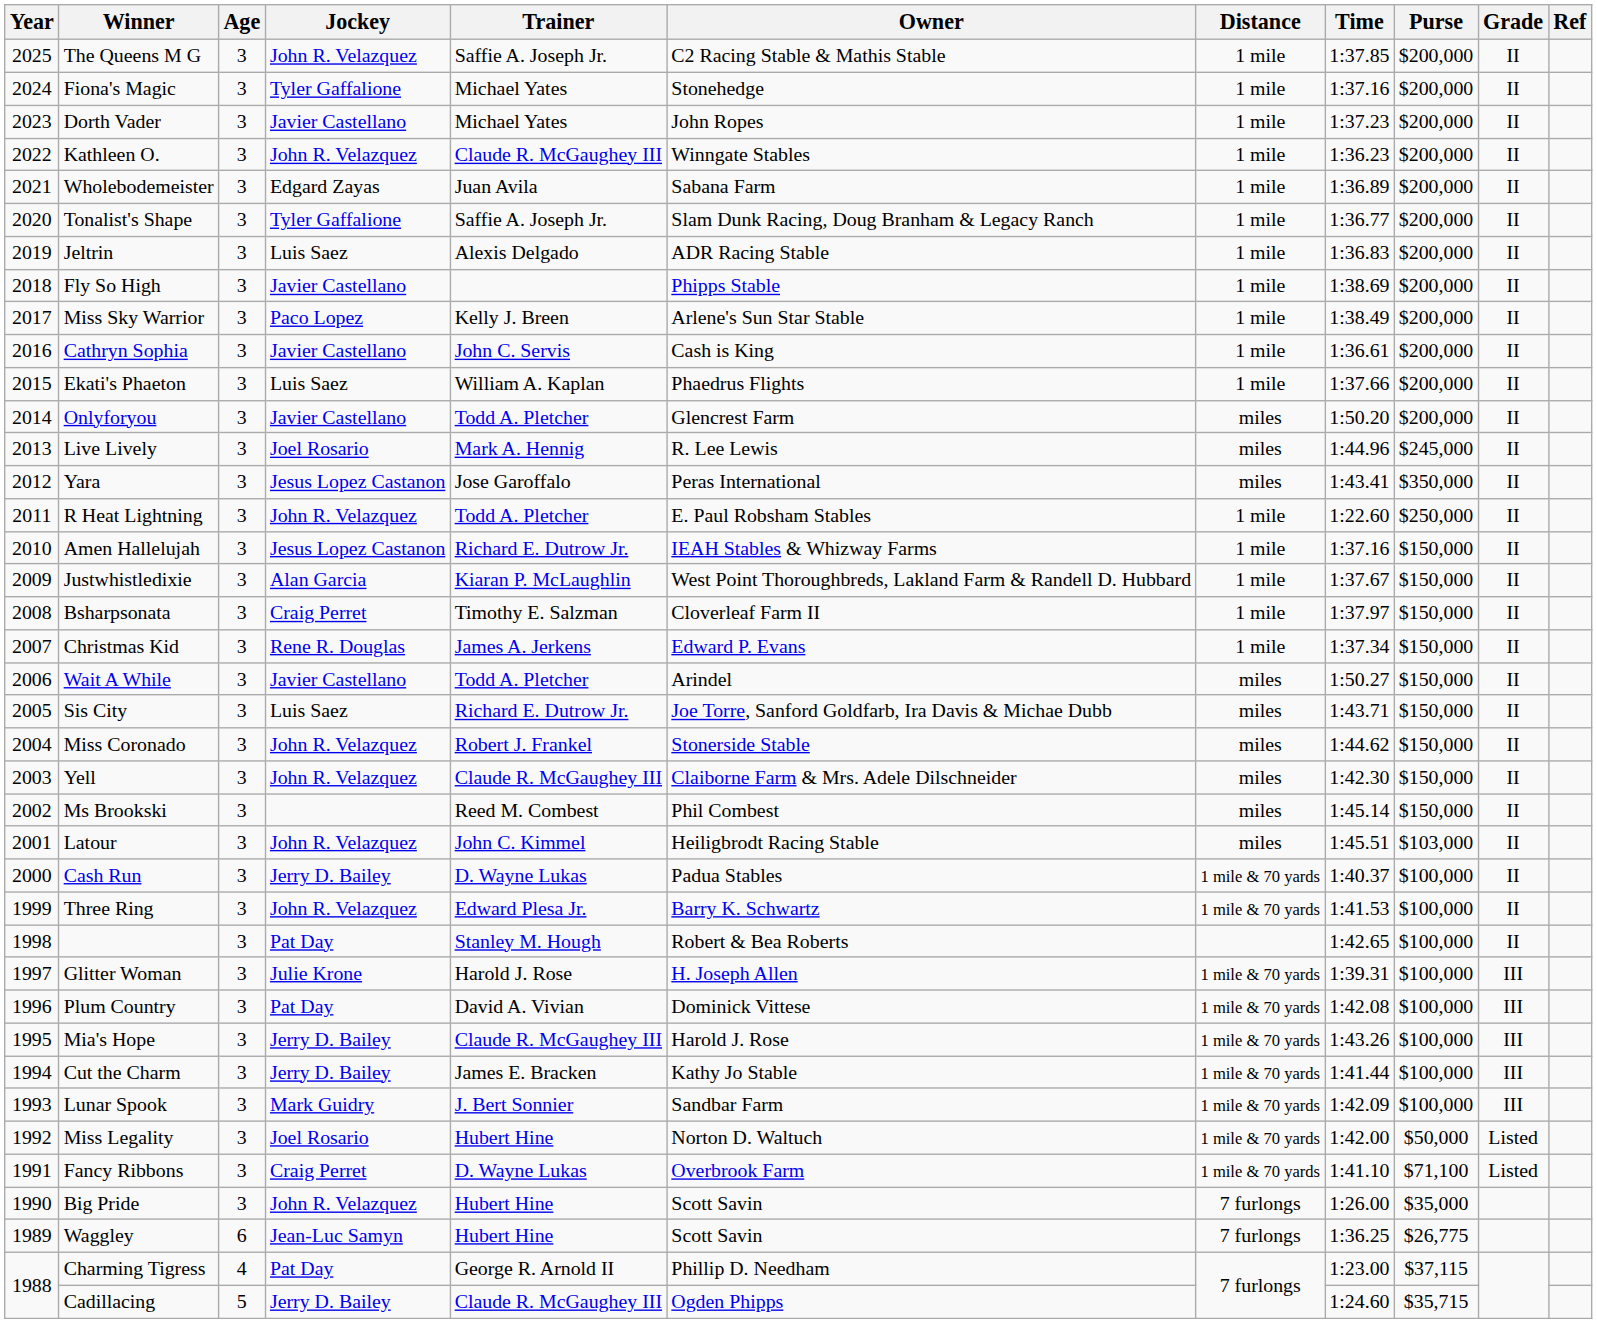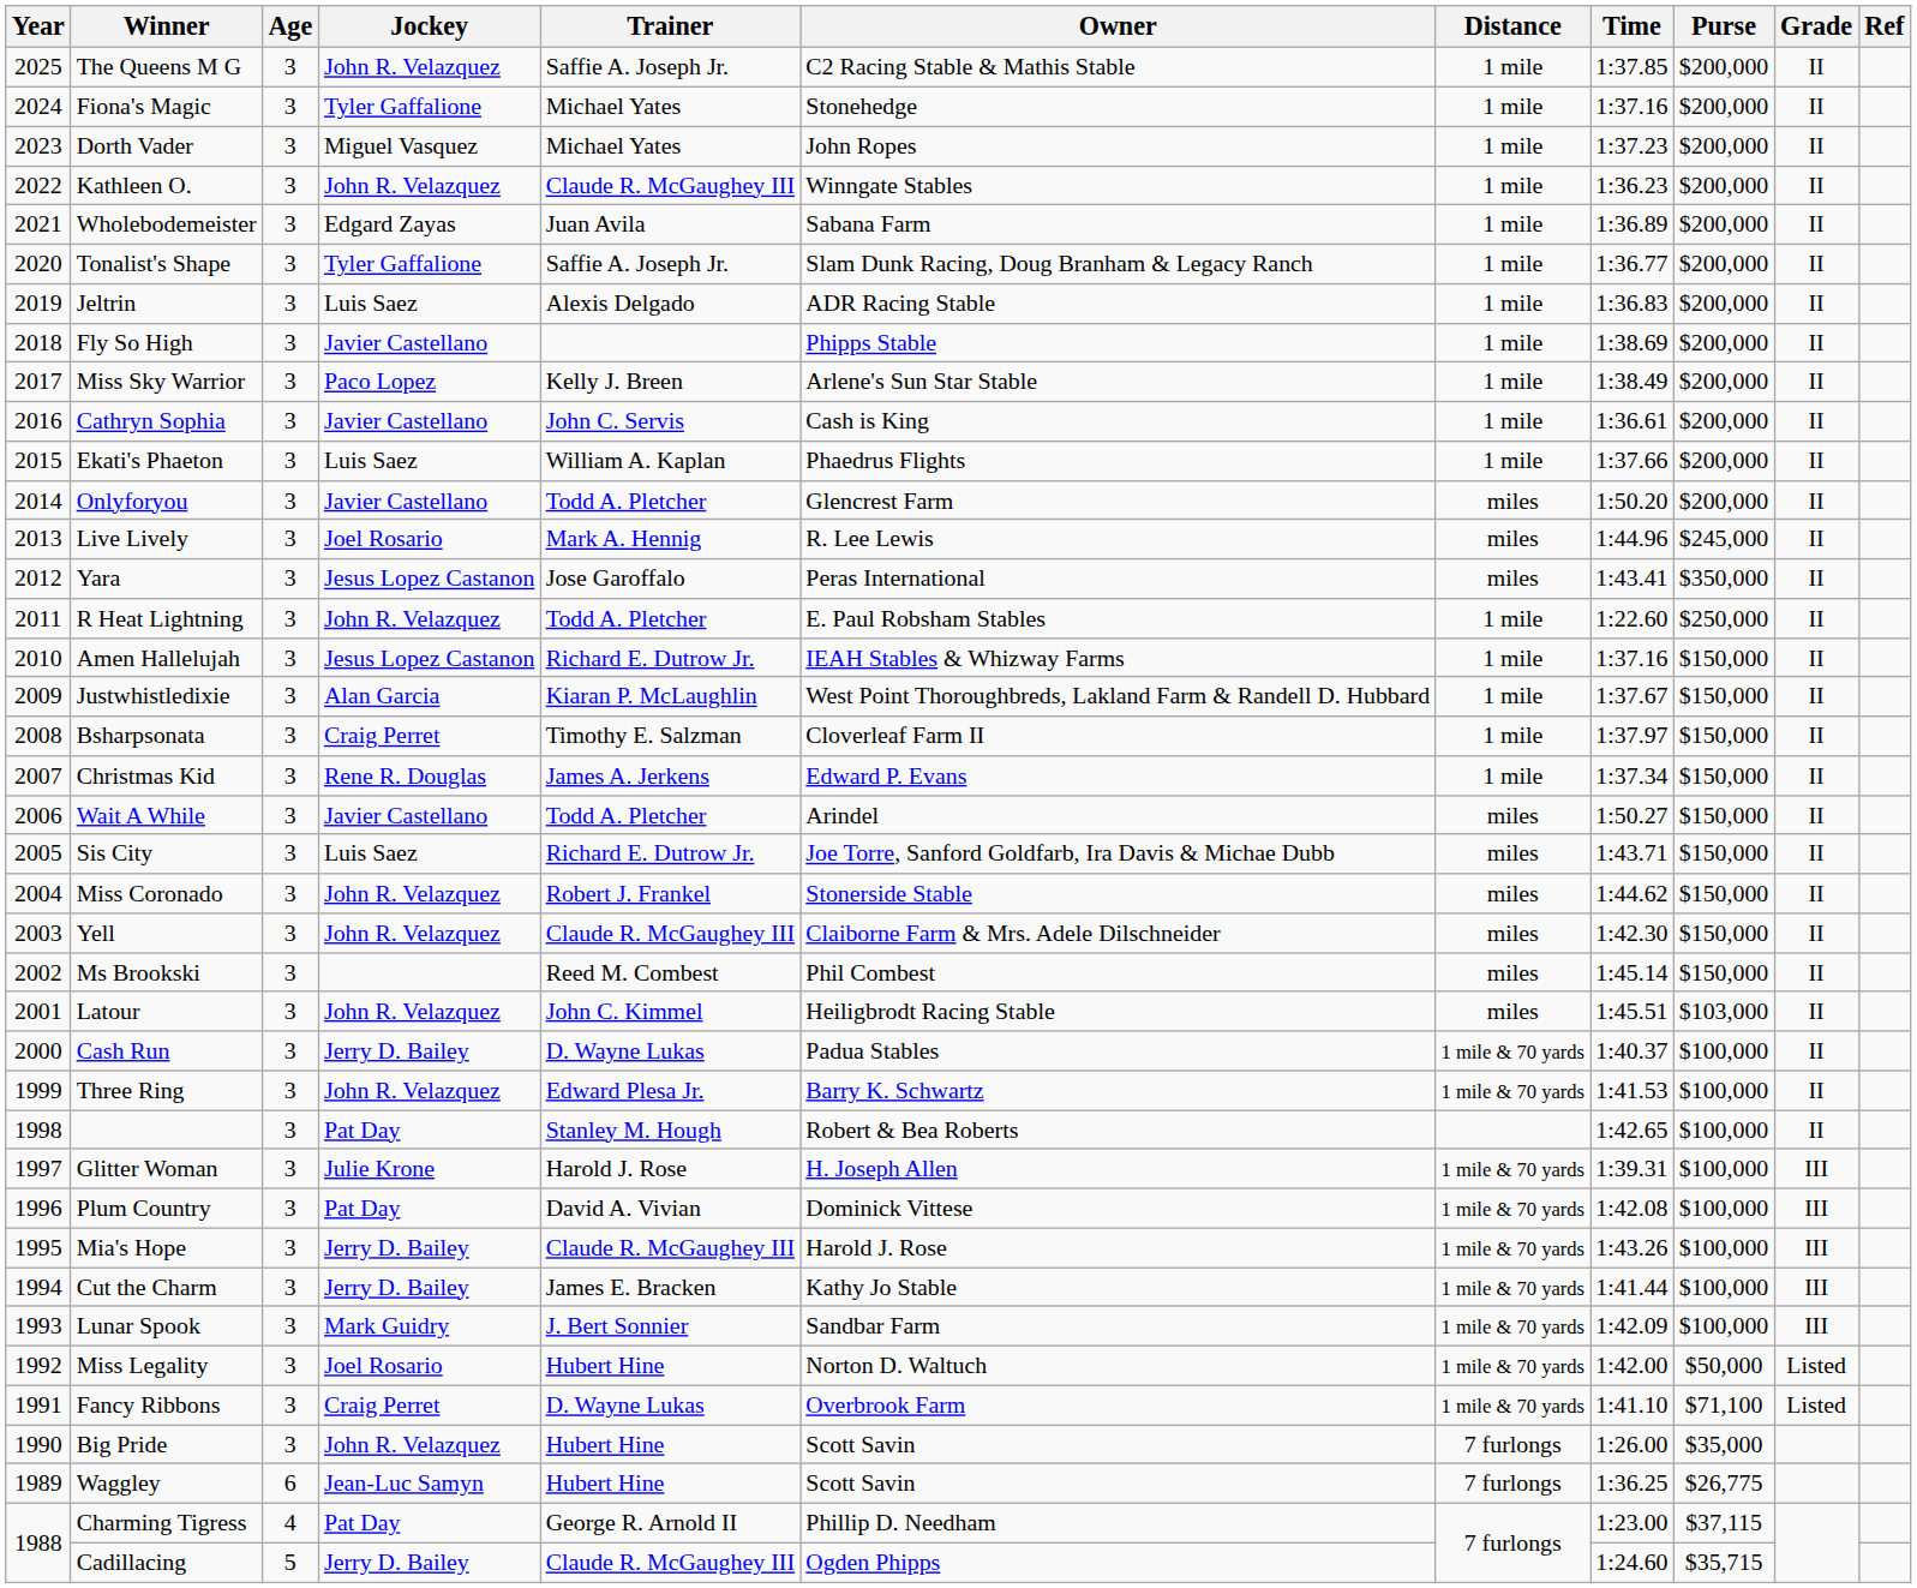Dorth Vader | Jockey: Javier Castellano -> Miguel Vasquez
